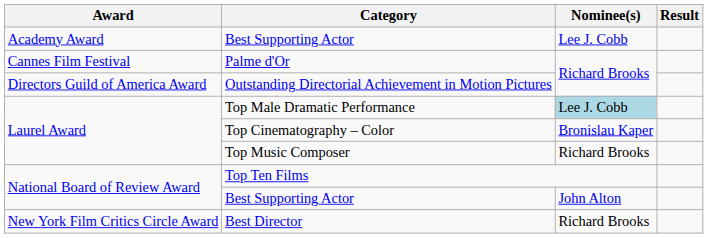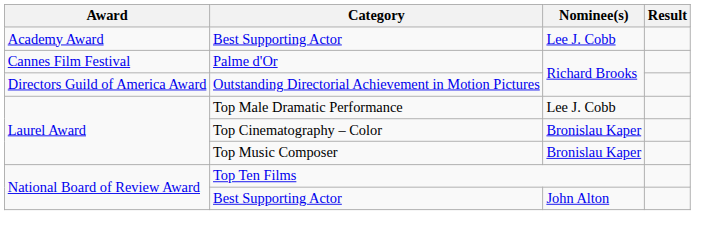Top Male Dramatic Performance | Nominee(s): lightblue background -> no background
Top Music Composer | Nominee(s): Richard Brooks -> Bronislau Kaper
- row: New York Film Critics Circle Award | Best Director | Richard Brooks
